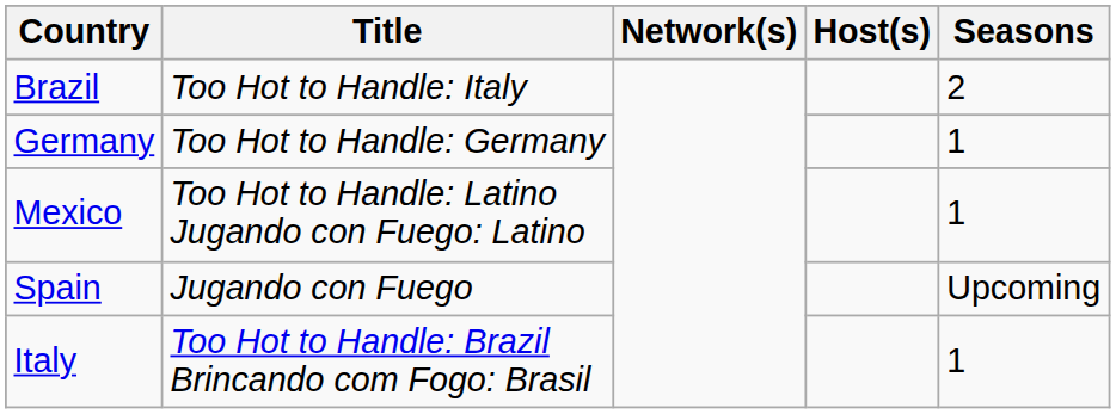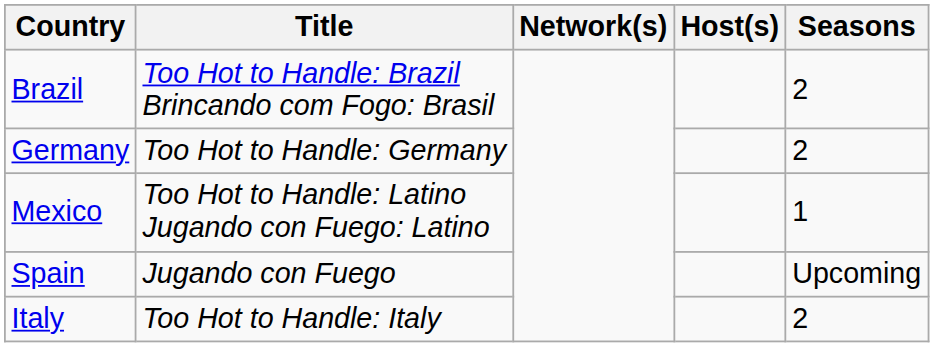Brazil | Title: Too Hot to Handle: Italy -> Too Hot to Handle: Brazil Brincando com Fogo: Brasil
Germany | Seasons: 1 -> 2
Italy | Title: Too Hot to Handle: Brazil Brincando com Fogo: Brasil -> Too Hot to Handle: Italy
Italy | Seasons: 1 -> 2
